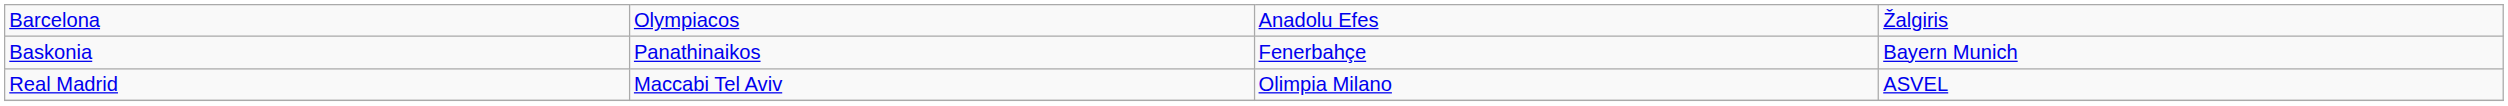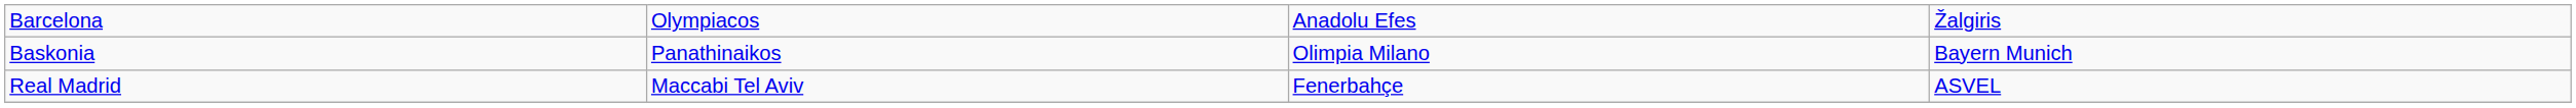Baskonia | column 3: Fenerbahçe -> Olimpia Milano
Real Madrid | column 3: Olimpia Milano -> Fenerbahçe
